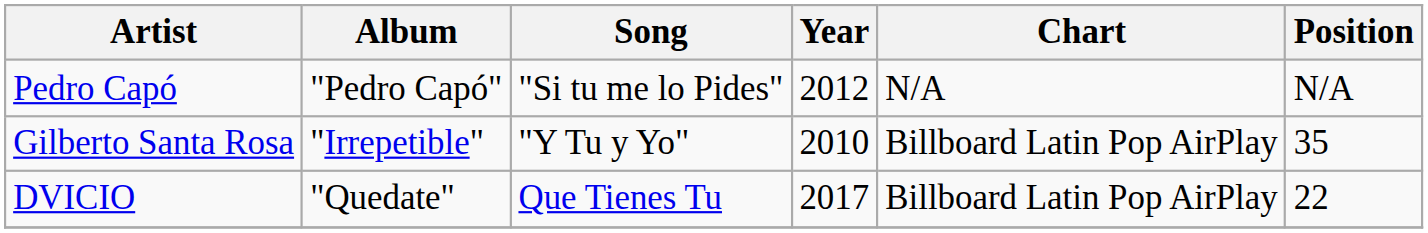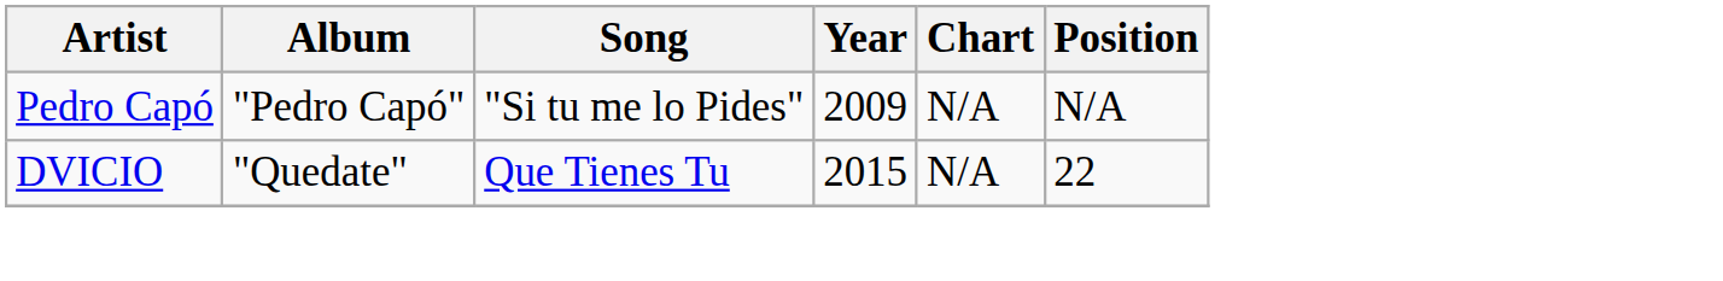Pedro Capó | Year: 2012 -> 2009
- row: Gilberto Santa Rosa | "Irrepetible" | "Y Tu y Yo" | 2010 | Billboard Latin Pop AirPlay | 35
DVICIO | Year: 2017 -> 2015
DVICIO | Chart: Billboard Latin Pop AirPlay -> N/A
